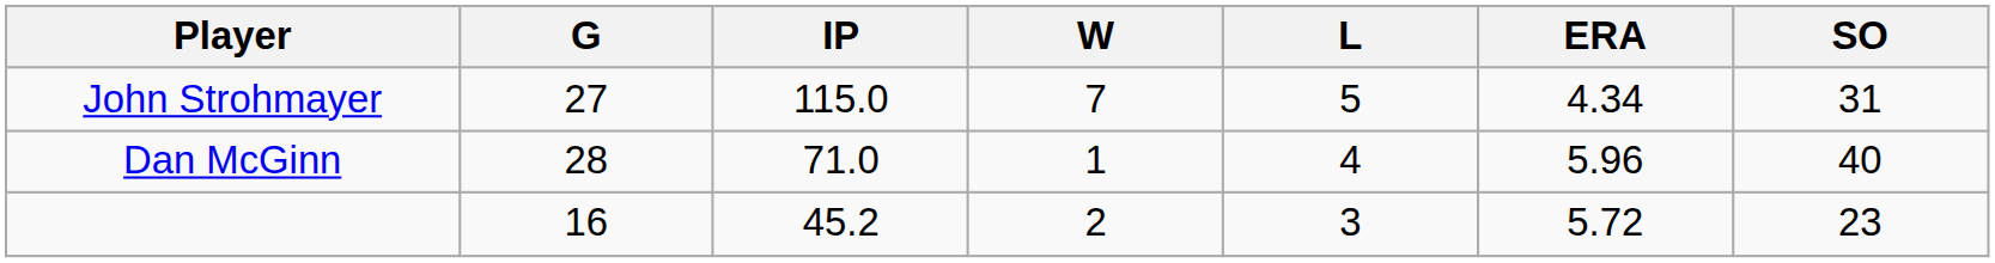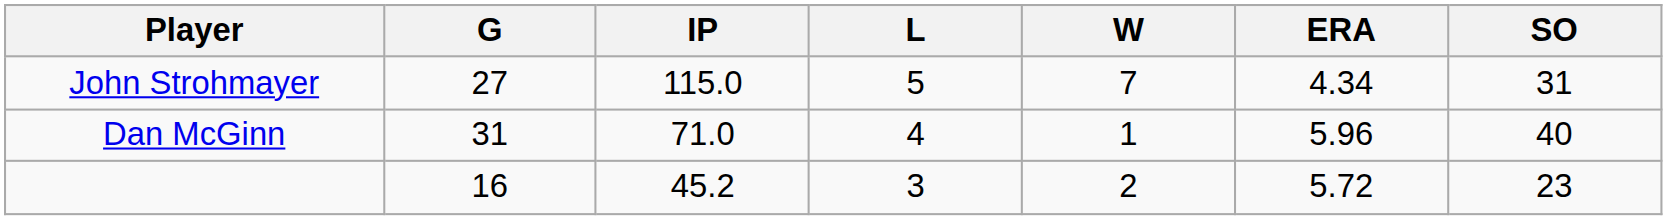columns swapped: W <-> L
Dan McGinn | G: 28 -> 31
